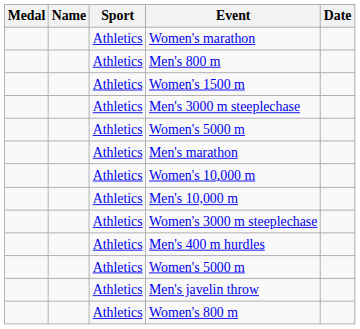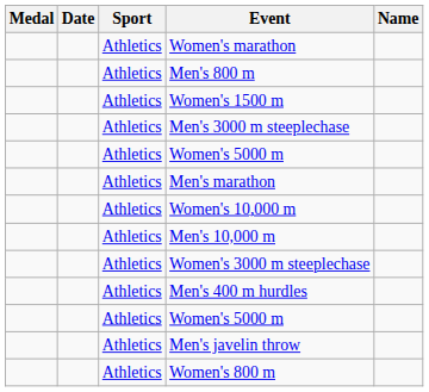columns swapped: Name <-> Date
